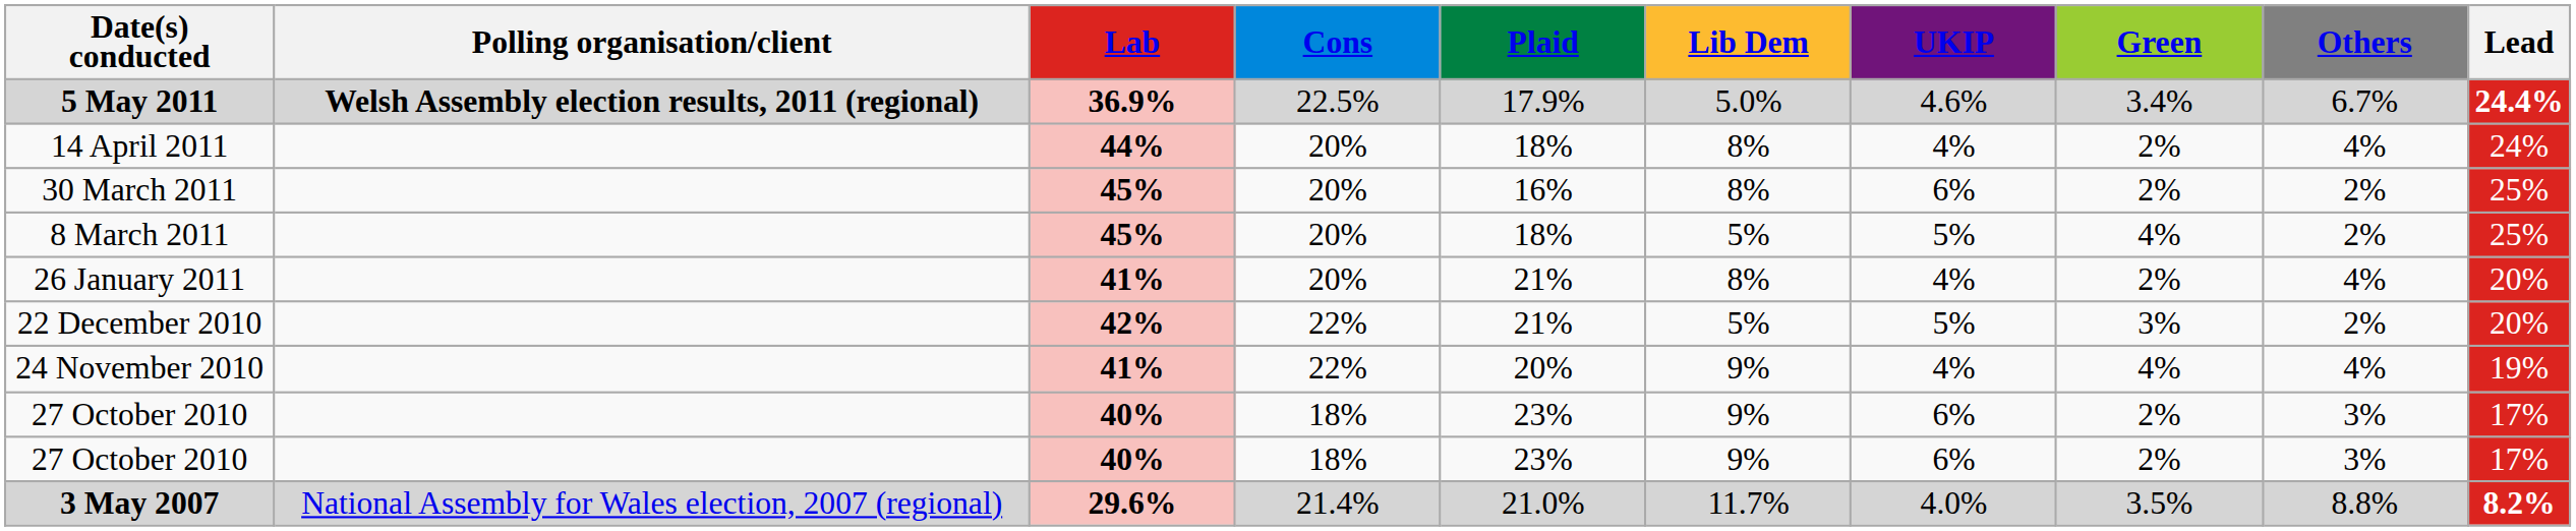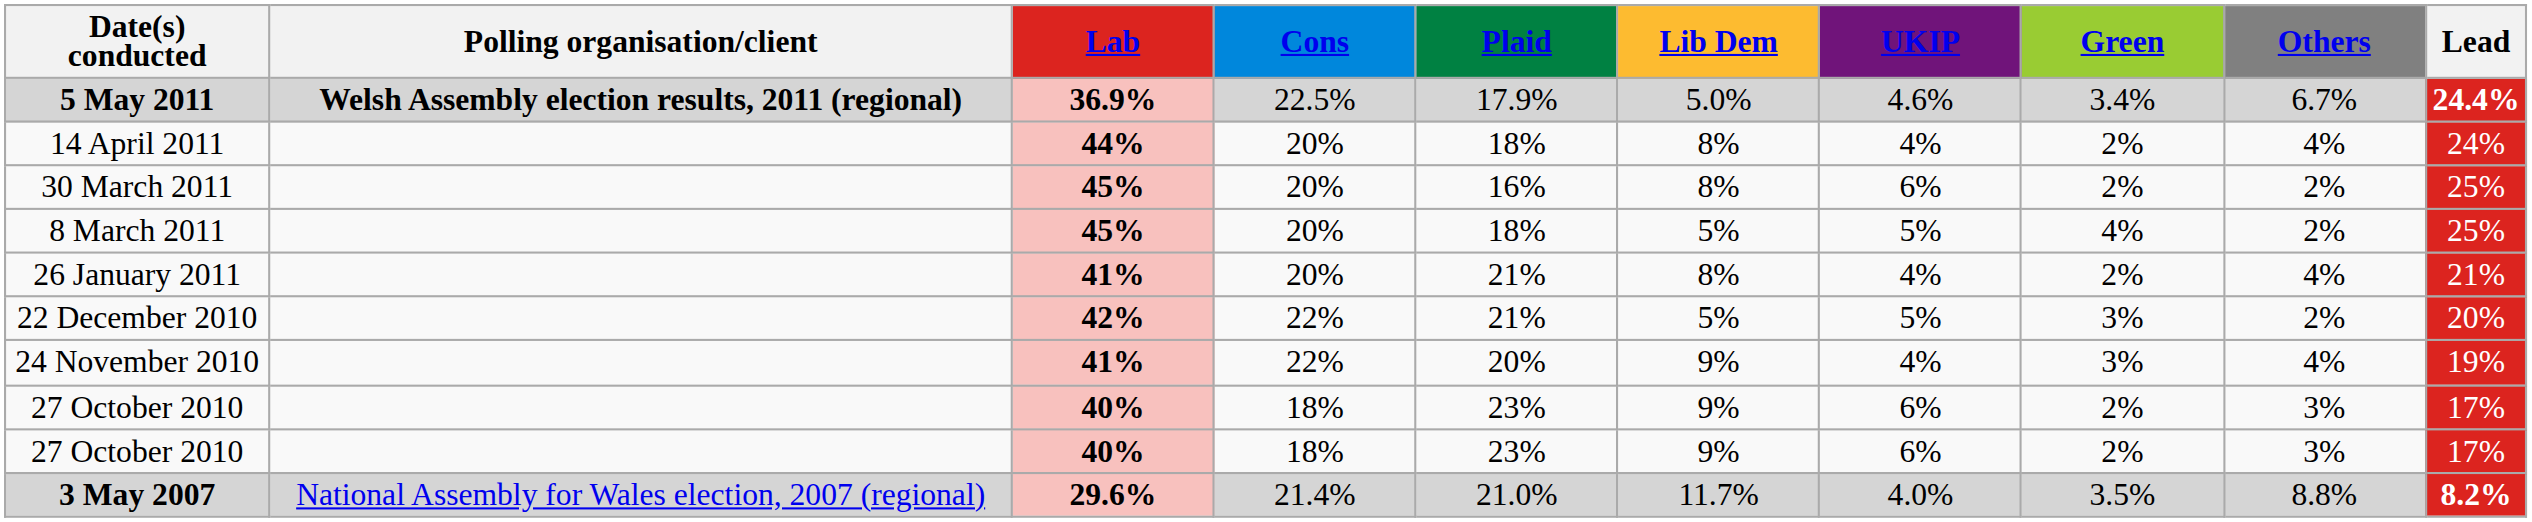26 January 2011 | Lead: 20% -> 21%
24 November 2010 | Green: 4% -> 3%
